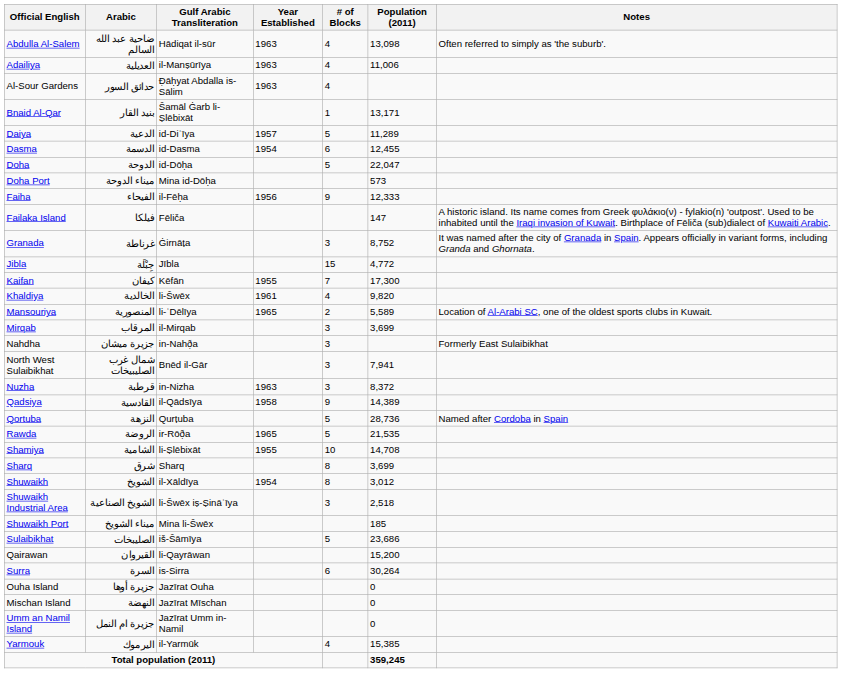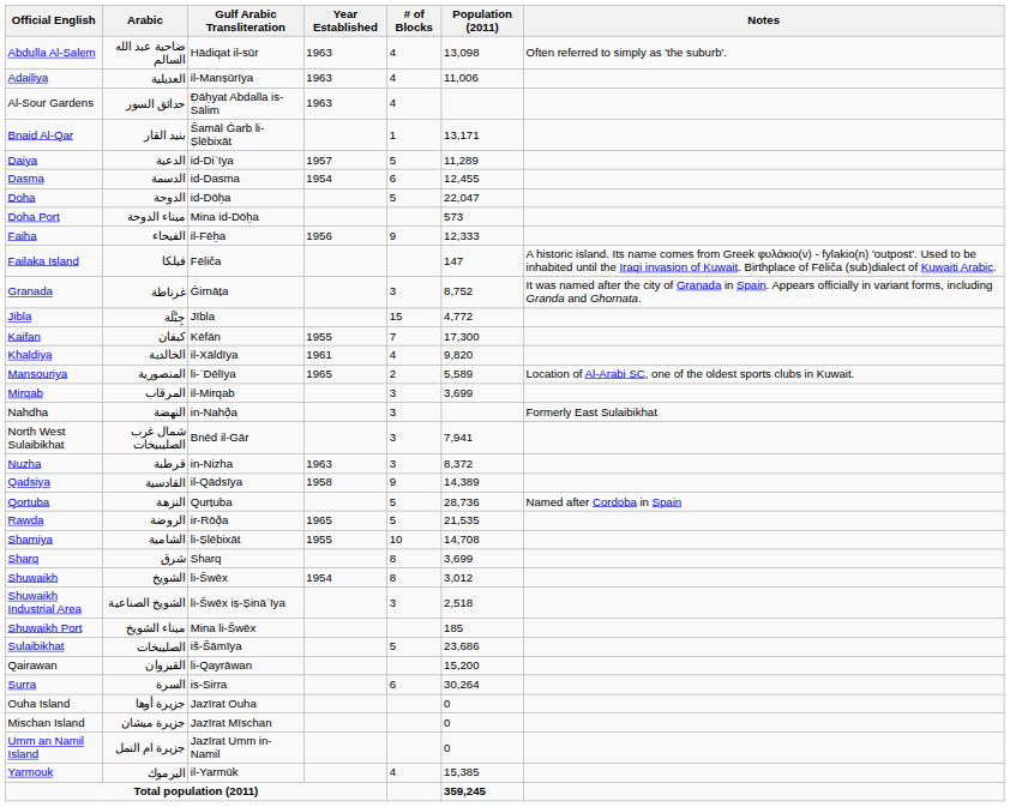Khaldiya | Gulf Arabic Transliteration: li-Šwēx -> il-Xāldīya
Nahdha | Arabic: جزيرة ميشان -> النهضة
Shuwaikh | Gulf Arabic Transliteration: il-Xāldīya -> li-Šwēx
Mischan Island | Arabic: النهضة -> جزيرة ميشان
